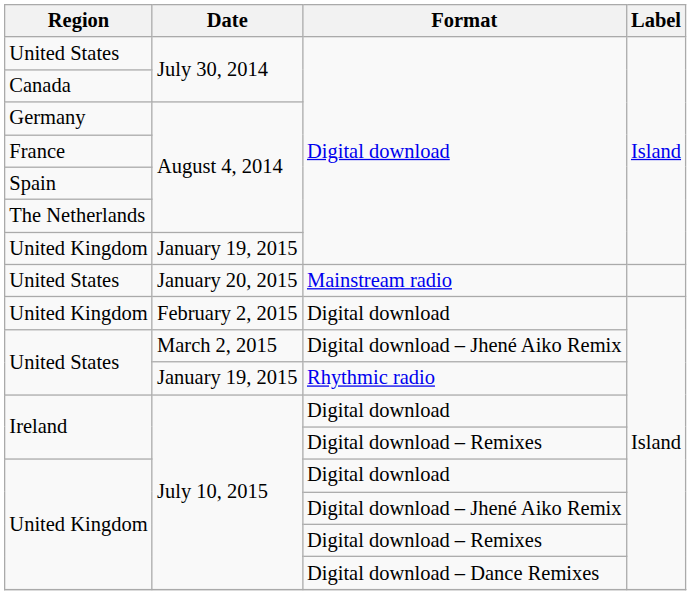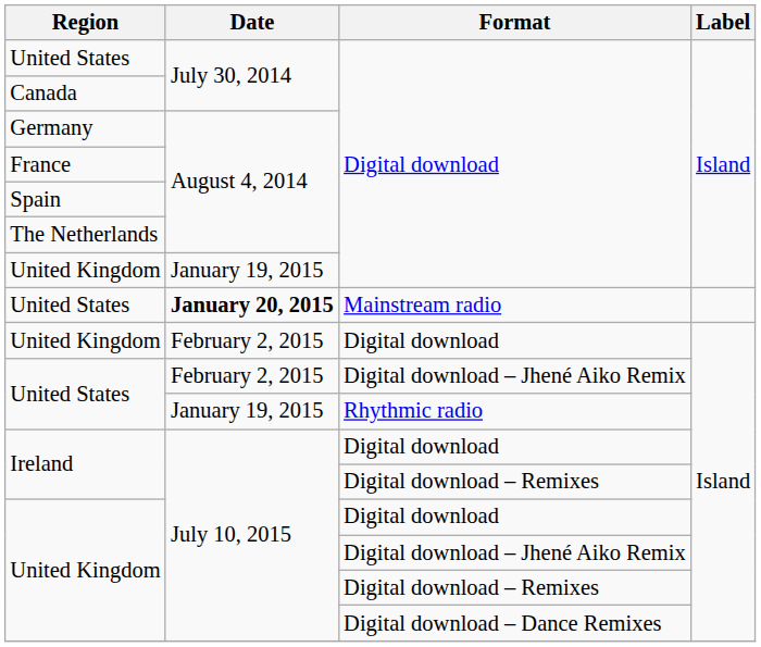United States / Mainstream radio | Date: normal -> bold
United States / Digital download – Jhené Aiko Remix | Date: March 2, 2015 -> February 2, 2015
